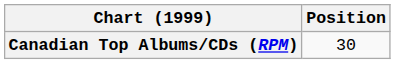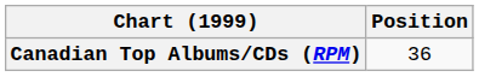Canadian Top Albums/CDs (RPM) | Position: 30 -> 36
